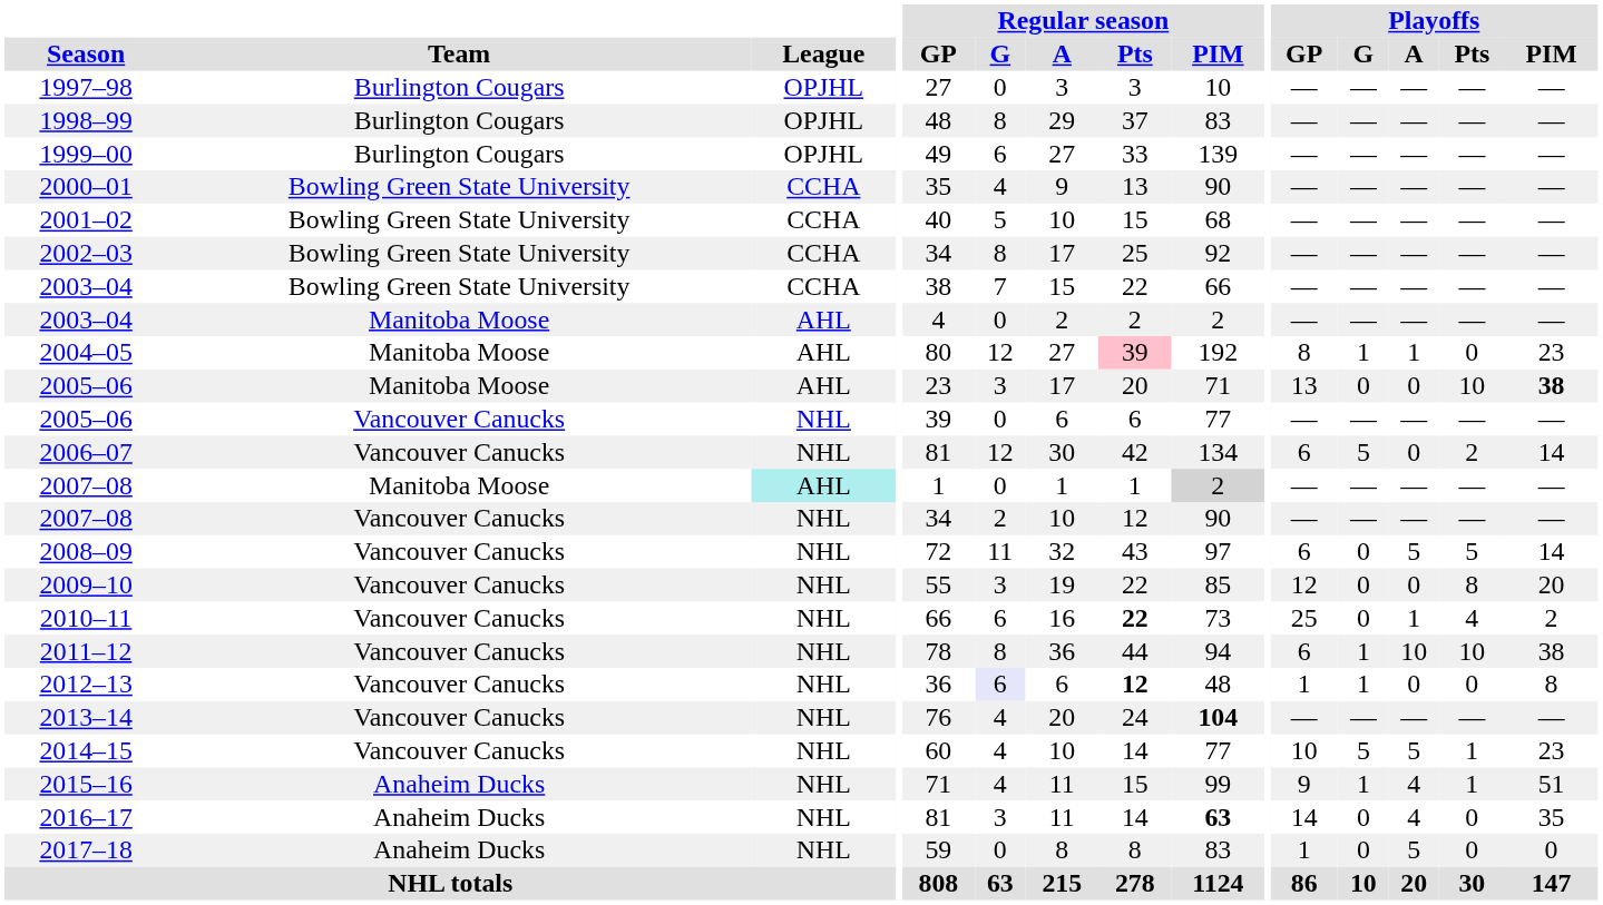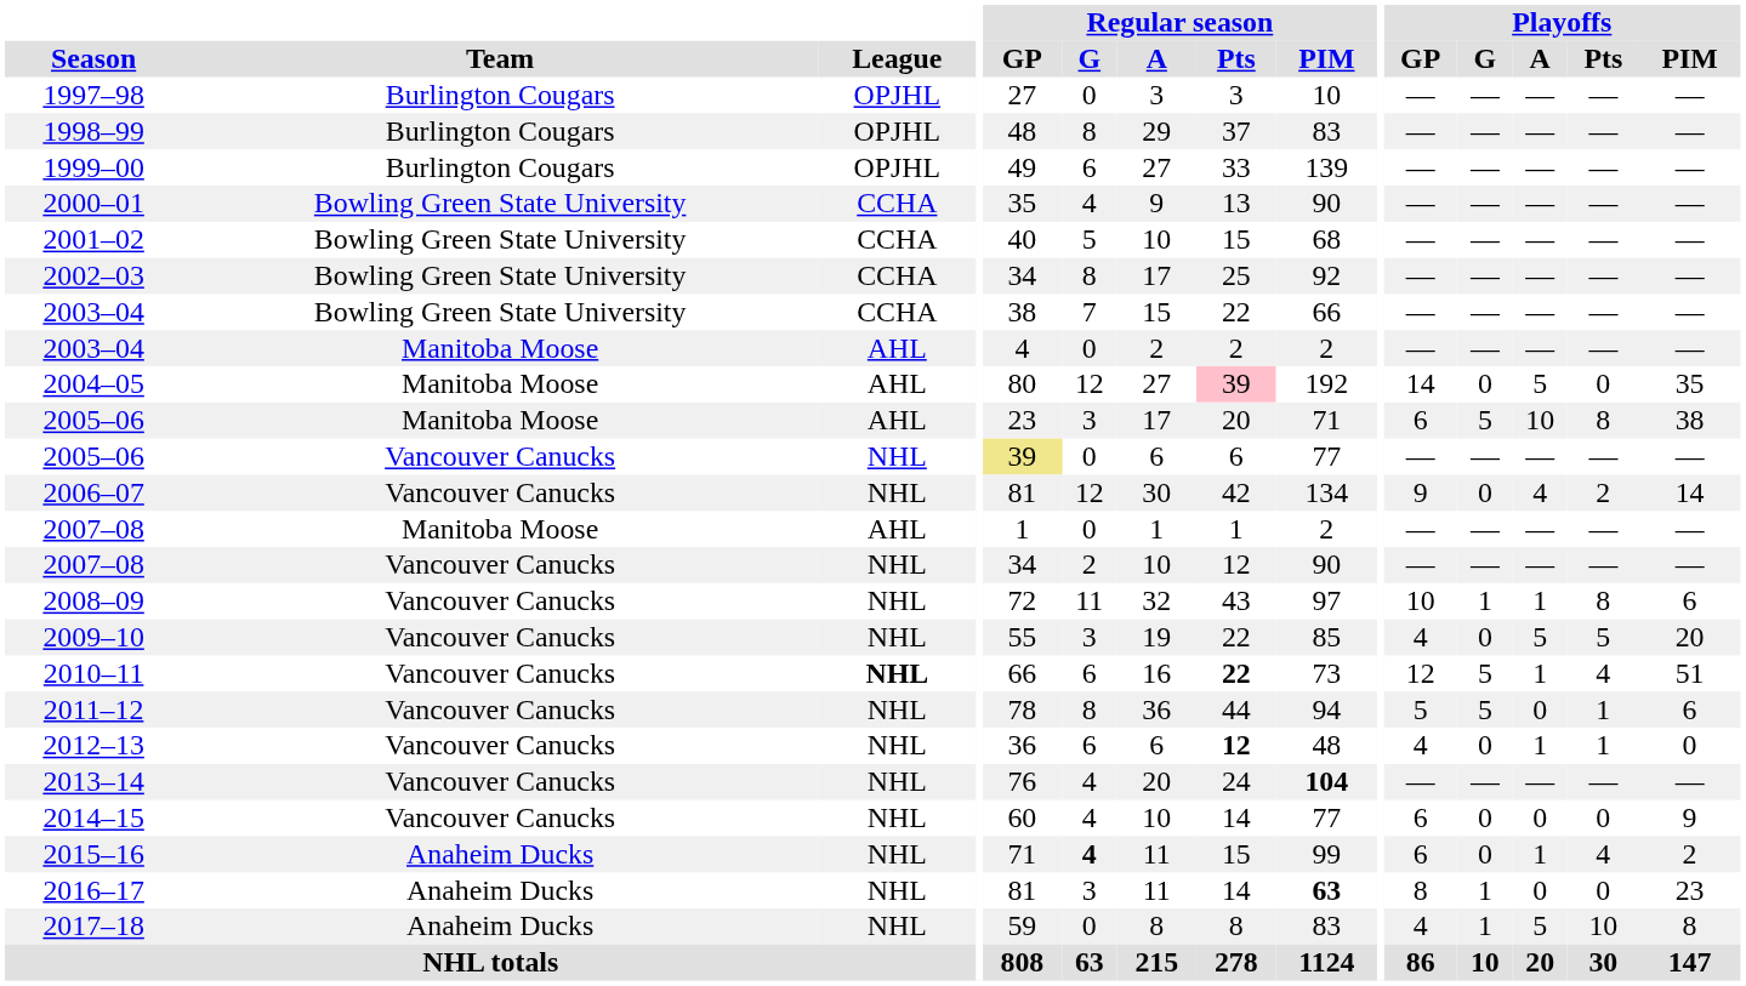2004–05 | Playoffs / GP: 8 -> 14
2004–05 | Playoffs / G: 1 -> 0
2004–05 | Playoffs / A: 1 -> 5
2004–05 | Playoffs / PIM: 23 -> 35
2005–06 / Manitoba Moose | Playoffs / GP: 13 -> 6
2005–06 / Manitoba Moose | Playoffs / G: 0 -> 5
2005–06 / Manitoba Moose | Playoffs / A: 0 -> 10
2005–06 / Manitoba Moose | Playoffs / Pts: 10 -> 8
2005–06 / Manitoba Moose | Playoffs / PIM: bold -> normal
2005–06 / Vancouver Canucks | Regular season / GP: no background -> khaki background
2006–07 | Playoffs / GP: 6 -> 9
2006–07 | Playoffs / G: 5 -> 0
2006–07 | Playoffs / A: 0 -> 4
2007–08 / Manitoba Moose | League: paleturquoise background -> no background
2007–08 / Manitoba Moose | Regular season / PIM: lightgrey background -> no background
2008–09 | Playoffs / GP: 6 -> 10
2008–09 | Playoffs / G: 0 -> 1
2008–09 | Playoffs / A: 5 -> 1
2008–09 | Playoffs / Pts: 5 -> 8
2008–09 | Playoffs / PIM: 14 -> 6
2009–10 | Playoffs / GP: 12 -> 4
2009–10 | Playoffs / A: 0 -> 5
2009–10 | Playoffs / Pts: 8 -> 5
2010–11 | League: normal -> bold
2010–11 | Playoffs / GP: 25 -> 12
2010–11 | Playoffs / G: 0 -> 5
2010–11 | Playoffs / PIM: 2 -> 51
2011–12 | Playoffs / GP: 6 -> 5
2011–12 | Playoffs / G: 1 -> 5
2011–12 | Playoffs / A: 10 -> 0
2011–12 | Playoffs / Pts: 10 -> 1
2011–12 | Playoffs / PIM: 38 -> 6
2012–13 | Regular season / G: lavender background -> no background
2012–13 | Playoffs / GP: 1 -> 4
2012–13 | Playoffs / G: 1 -> 0
2012–13 | Playoffs / A: 0 -> 1
2012–13 | Playoffs / Pts: 0 -> 1
2012–13 | Playoffs / PIM: 8 -> 0
2014–15 | Playoffs / GP: 10 -> 6
2014–15 | Playoffs / G: 5 -> 0
2014–15 | Playoffs / A: 5 -> 0
2014–15 | Playoffs / Pts: 1 -> 0
2014–15 | Playoffs / PIM: 23 -> 9
2015–16 | Regular season / G: normal -> bold
2015–16 | Playoffs / GP: 9 -> 6
2015–16 | Playoffs / G: 1 -> 0
2015–16 | Playoffs / A: 4 -> 1
2015–16 | Playoffs / Pts: 1 -> 4
2015–16 | Playoffs / PIM: 51 -> 2
2016–17 | Playoffs / GP: 14 -> 8
2016–17 | Playoffs / G: 0 -> 1
2016–17 | Playoffs / A: 4 -> 0
2016–17 | Playoffs / PIM: 35 -> 23
2017–18 | Playoffs / GP: 1 -> 4
2017–18 | Playoffs / G: 0 -> 1
2017–18 | Playoffs / Pts: 0 -> 10
2017–18 | Playoffs / PIM: 0 -> 8
